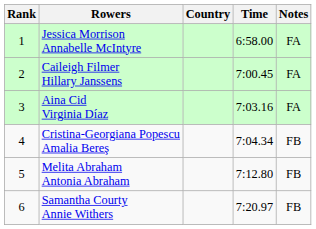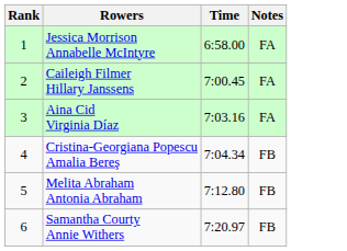- column: Country
